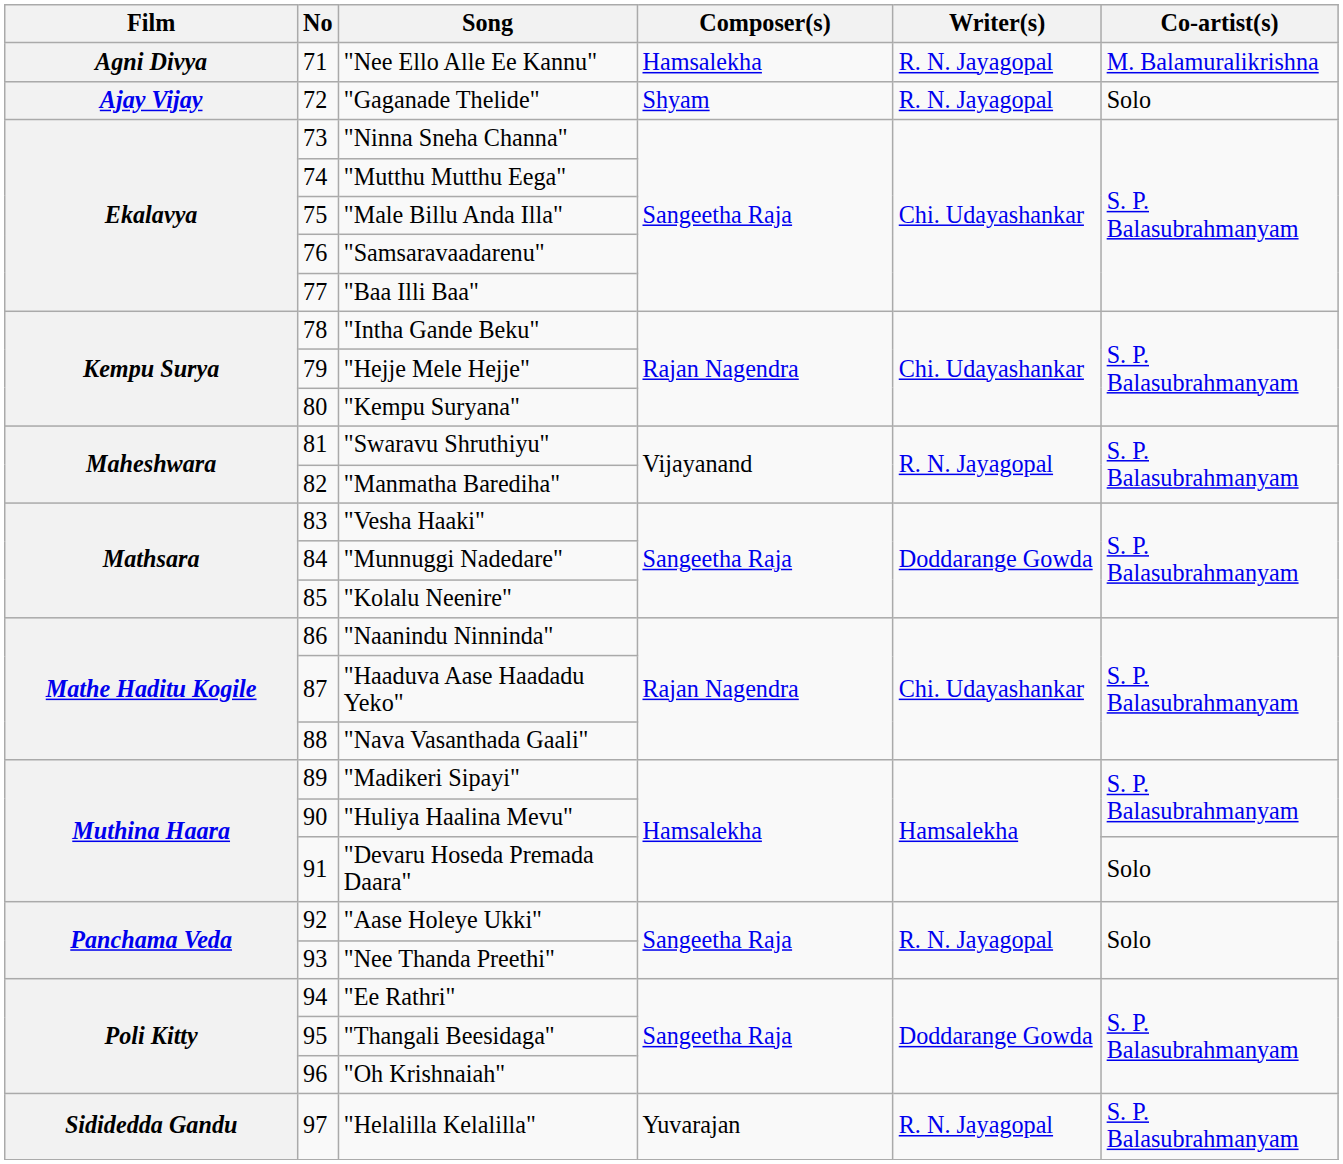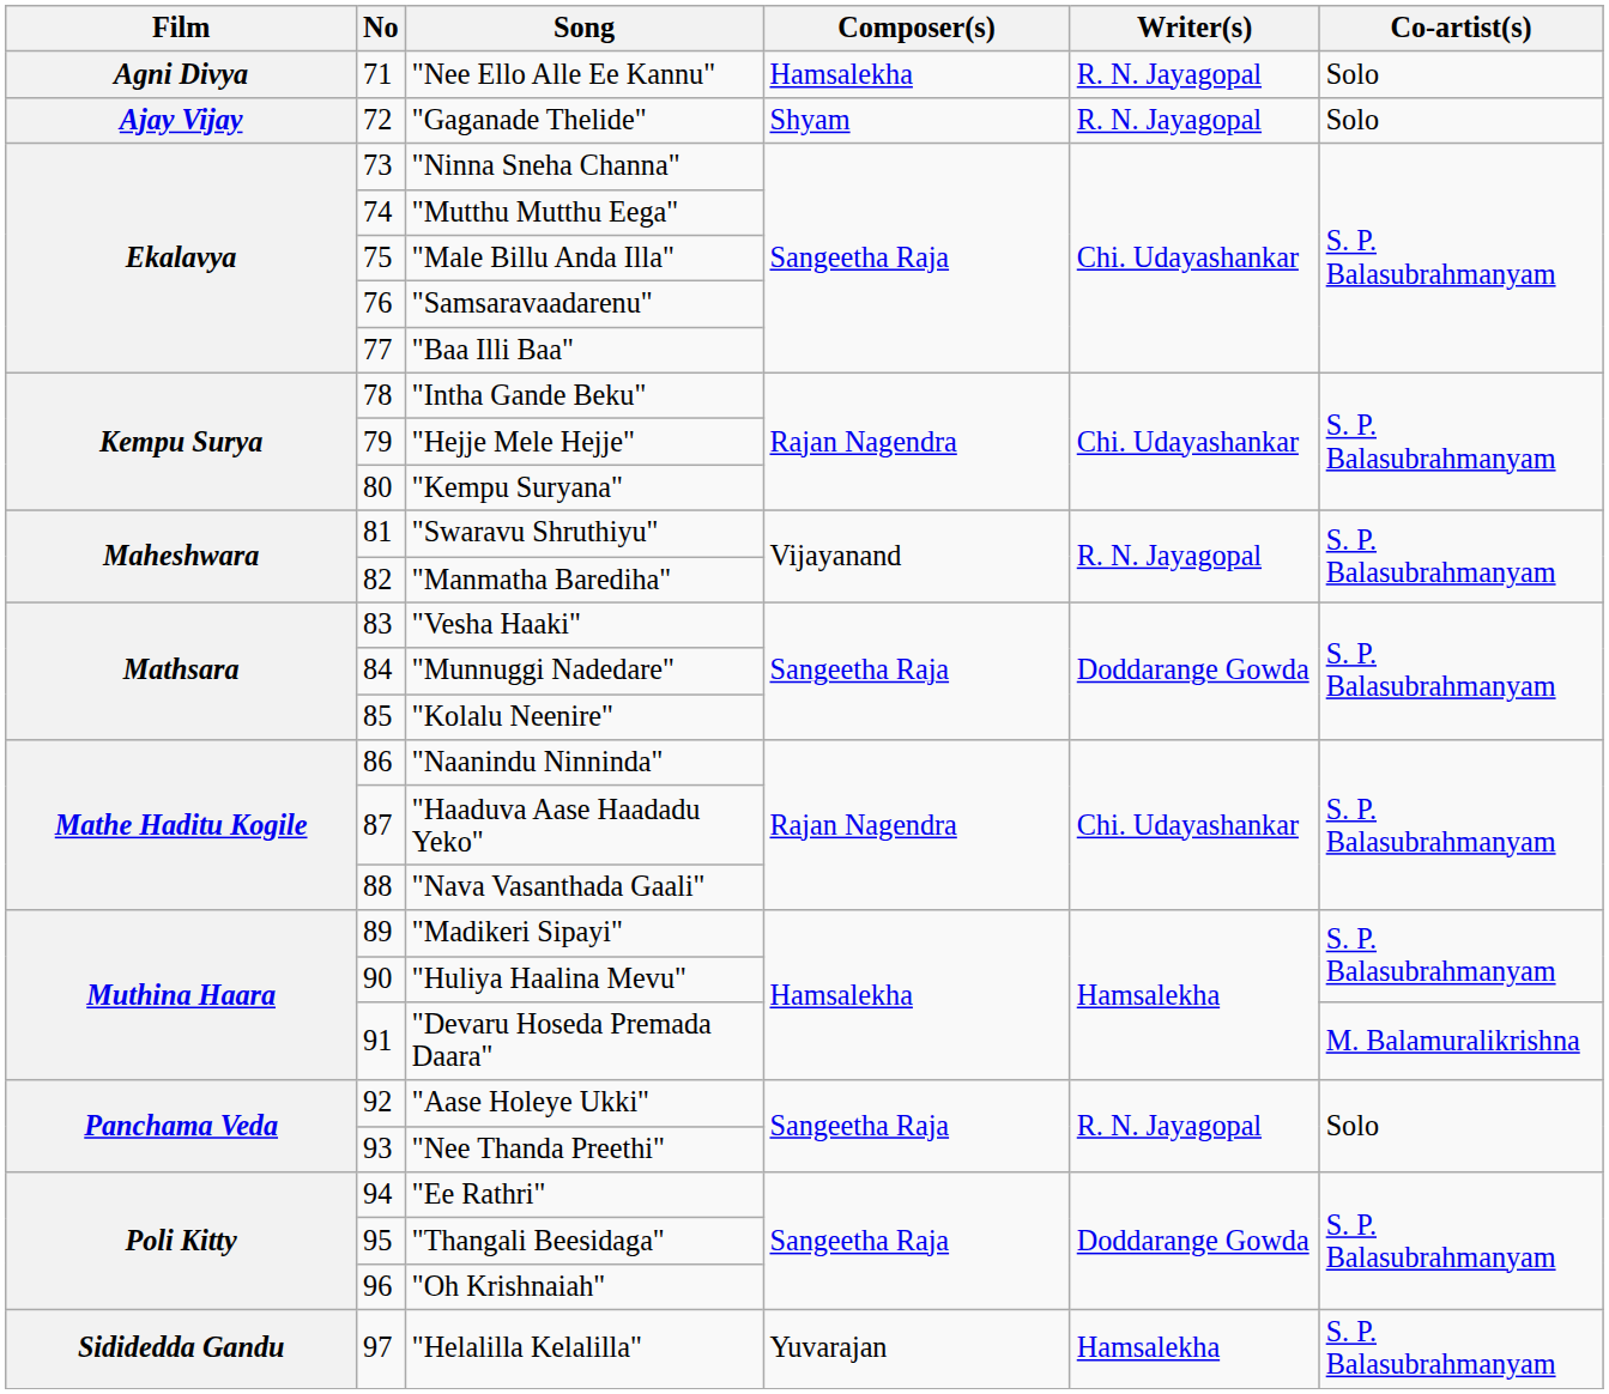"Nee Ello Alle Ee Kannu" | Co-artist(s): M. Balamuralikrishna -> Solo
"Devaru Hoseda Premada Daara" | Co-artist(s): Solo -> M. Balamuralikrishna
"Helalilla Kelalilla" | Writer(s): R. N. Jayagopal -> Hamsalekha
